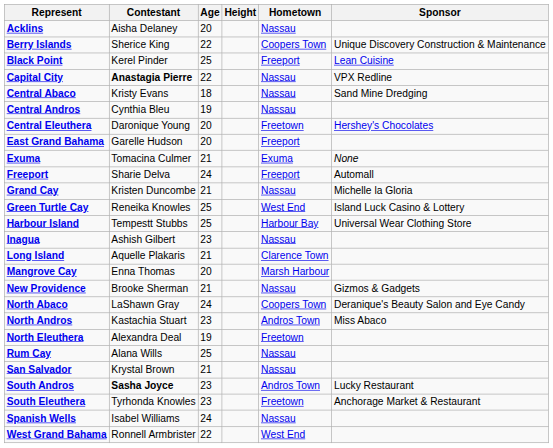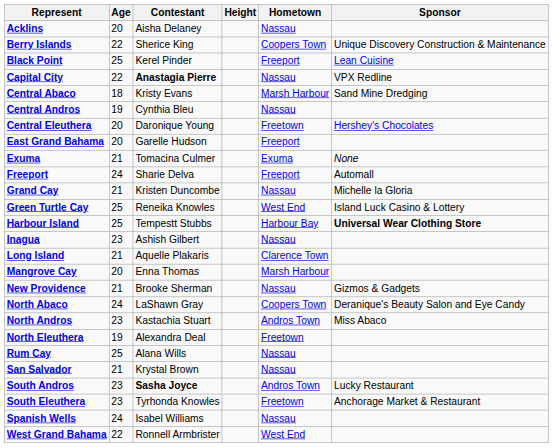columns swapped: Contestant <-> Age
Central Abaco | Hometown: Nassau -> Marsh Harbour
Harbour Island | Sponsor: normal -> bold
